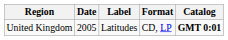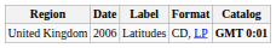United Kingdom | Date: 2005 -> 2006
